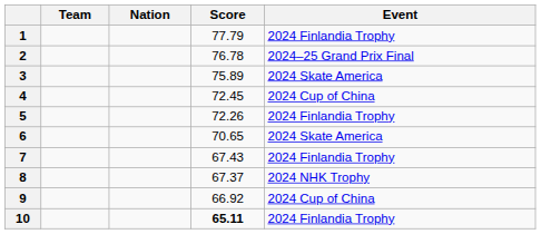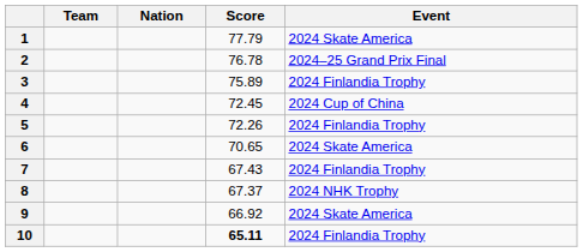1 | Event: 2024 Finlandia Trophy -> 2024 Skate America
3 | Event: 2024 Skate America -> 2024 Finlandia Trophy
9 | Event: 2024 Cup of China -> 2024 Skate America
